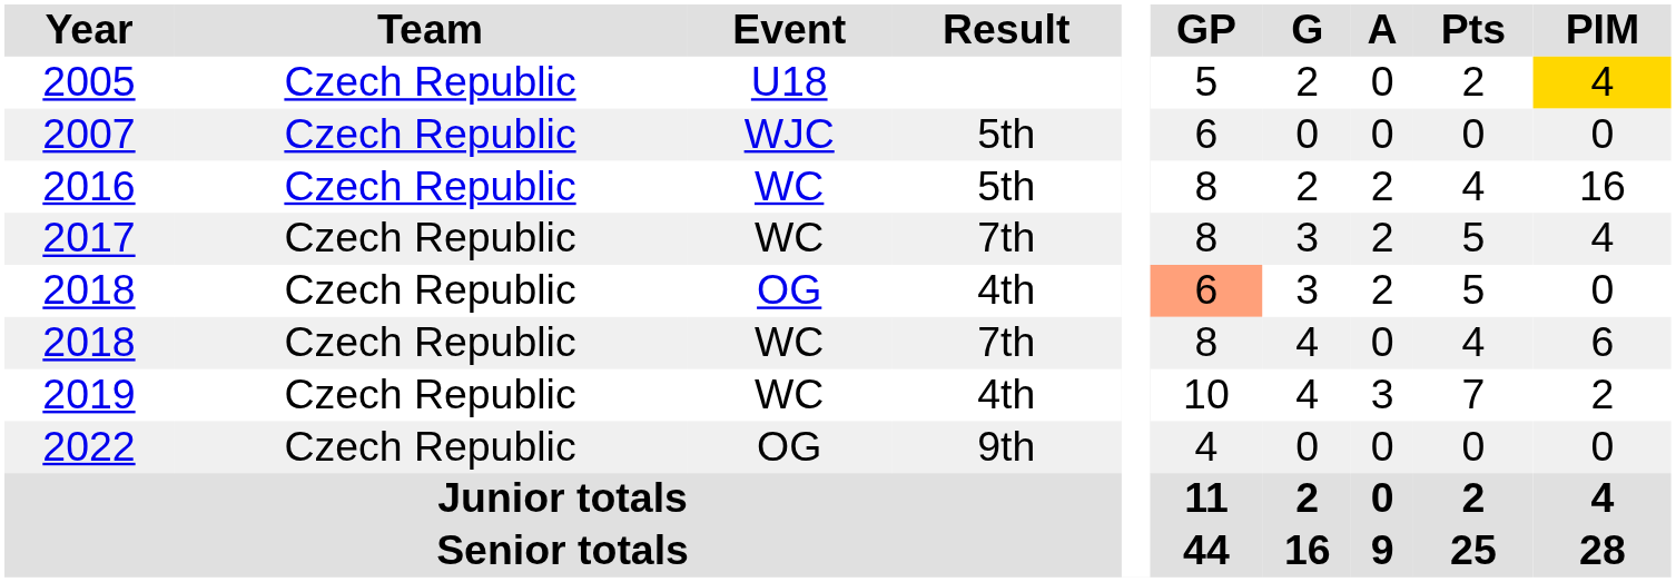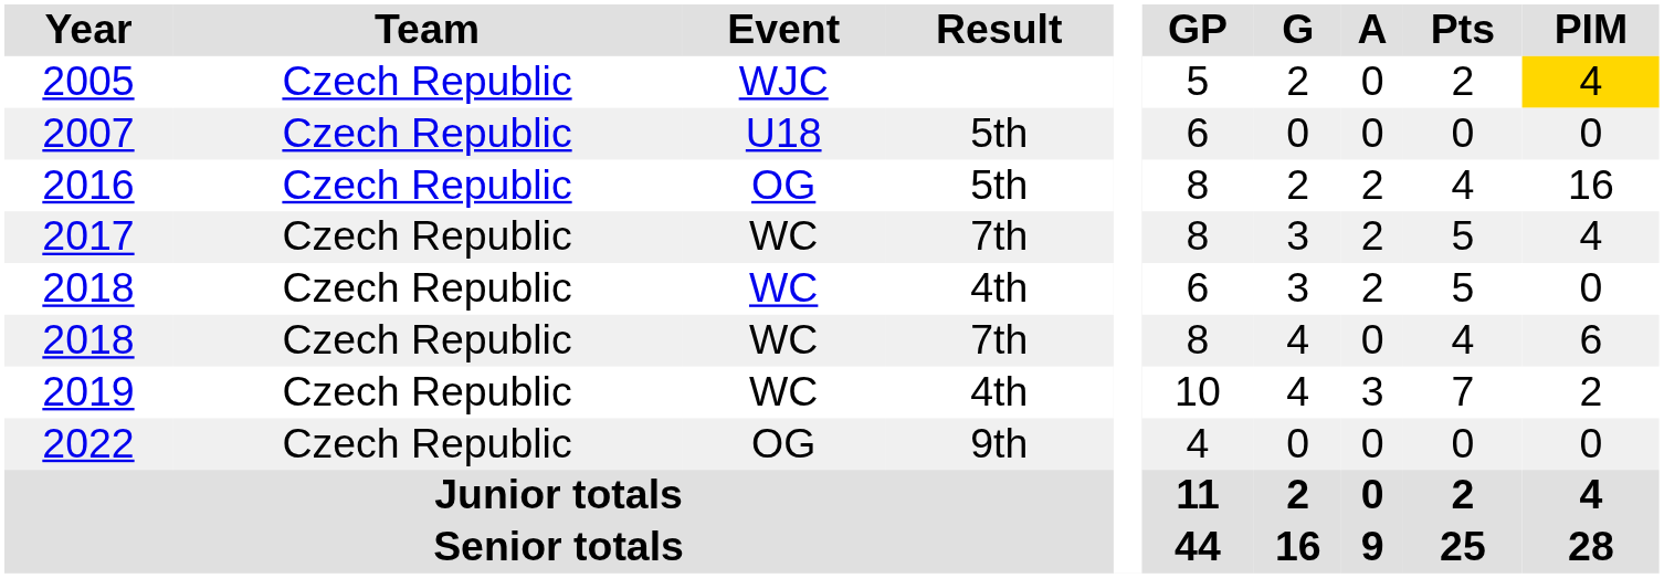2005 | Event: U18 -> WJC
2007 | Event: WJC -> U18
2016 | Event: WC -> OG
2018 / 4th | Event: OG -> WC
2018 / 4th | GP: lightsalmon background -> no background
